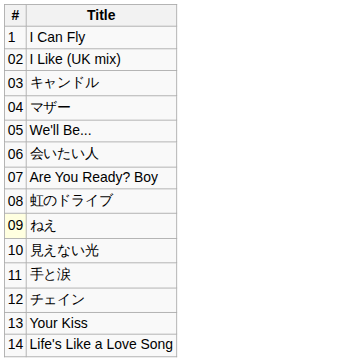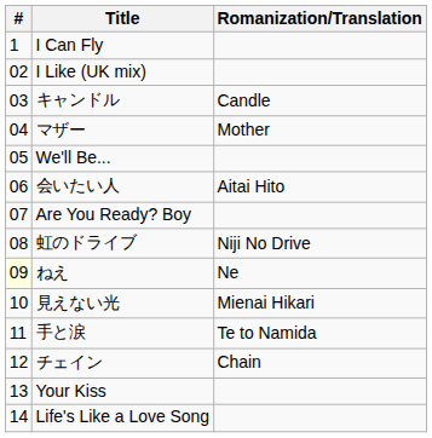+ column: Romanization/Translation | Candle | Mother | Aitai Hito | Niji No Drive | Ne | Mienai Hikari | Te to Namida | Chain
